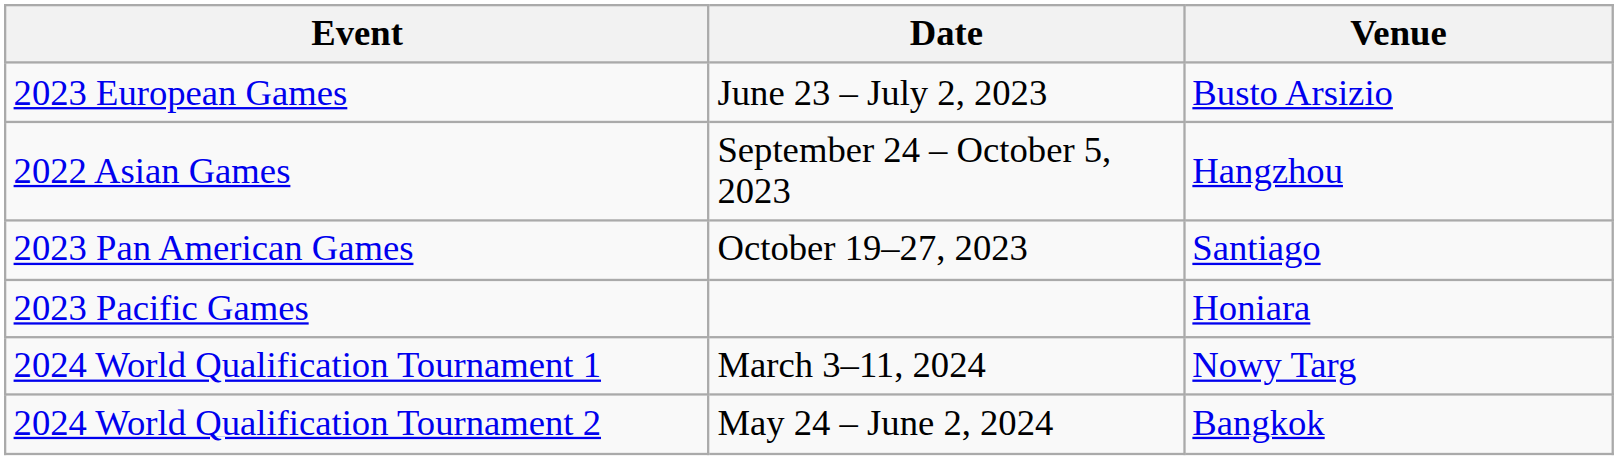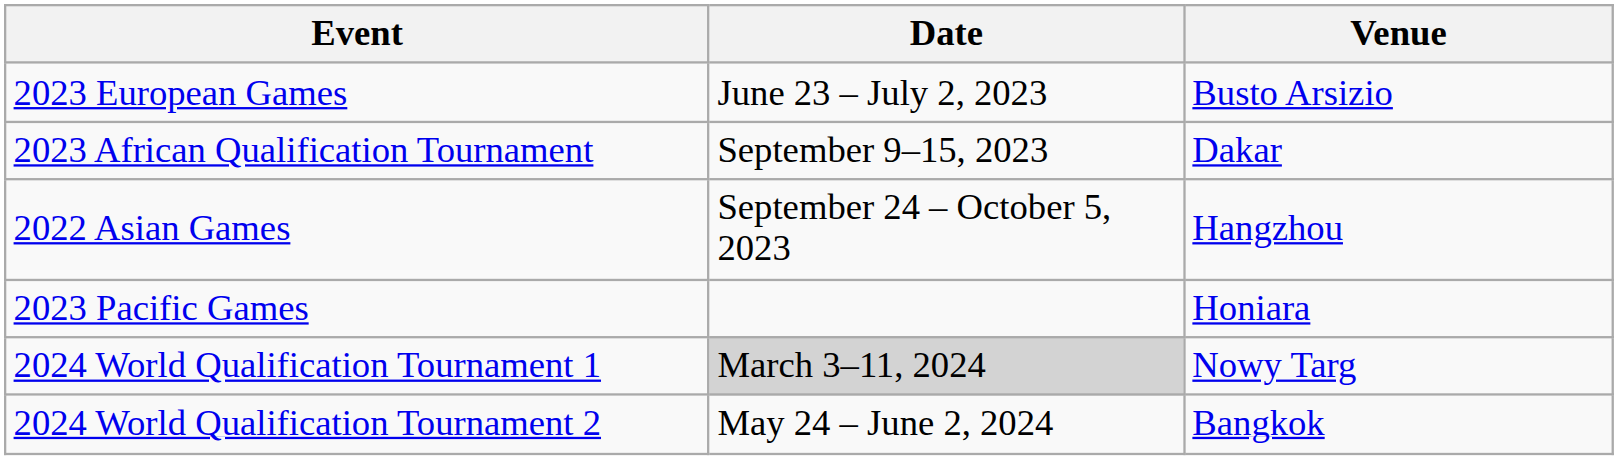+ row: 2023 African Qualification Tournament | September 9–15, 2023 | Dakar
- row: 2023 Pan American Games | October 19–27, 2023 | Santiago
2024 World Qualification Tournament 1 | Date: no background -> lightgrey background
